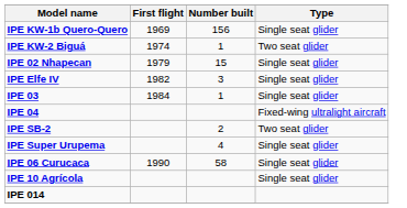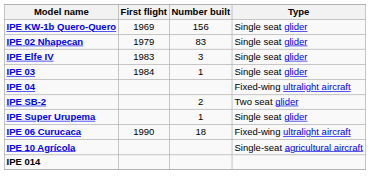- row: IPE KW-2 Biguá | 1974 | 1 | Two seat glider
IPE 02 Nhapecan | Number built: 15 -> 83
IPE Elfe IV | First flight: 1982 -> 1983
IPE Super Urupema | Number built: 4 -> 1
IPE 06 Curucaca | Number built: 58 -> 18
IPE 06 Curucaca | Type: Single seat glider -> Fixed-wing ultralight aircraft
IPE 10 Agrícola | Type: Single seat glider -> Single-seat agricultural aircraft
